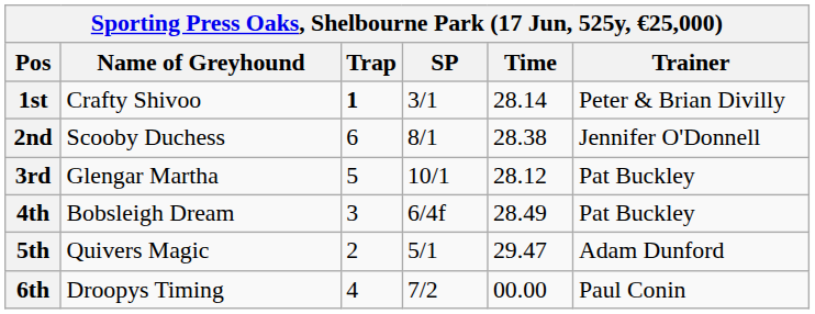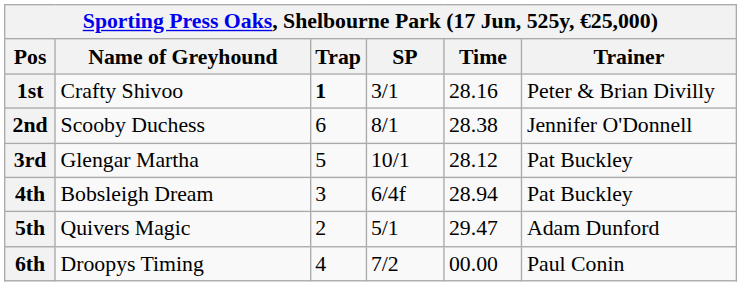1st | Time: 28.14 -> 28.16
4th | Time: 28.49 -> 28.94
